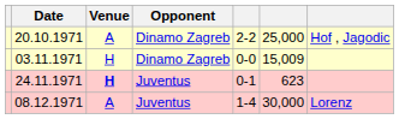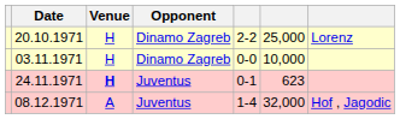20.10.1971 | Venue: A -> H
20.10.1971 | column 7: Hof , Jagodic -> Lorenz
03.11.1971 | column 6: 15,009 -> 10,000
08.12.1971 | column 6: 30,000 -> 32,000
08.12.1971 | column 7: Lorenz -> Hof , Jagodic
